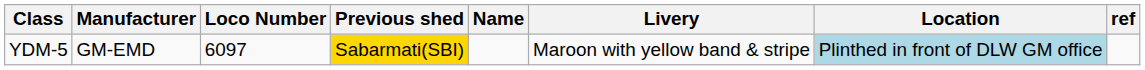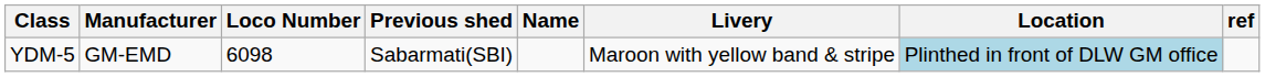YDM-5 | Loco Number: 6097 -> 6098
YDM-5 | Previous shed: gold background -> no background
